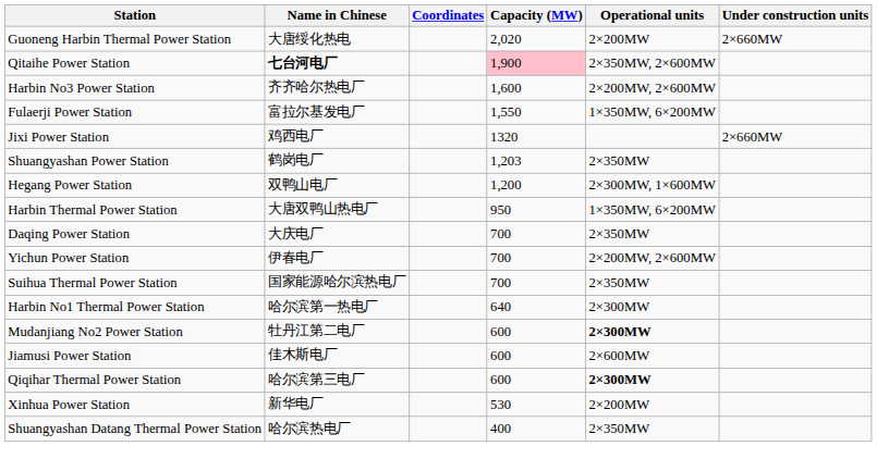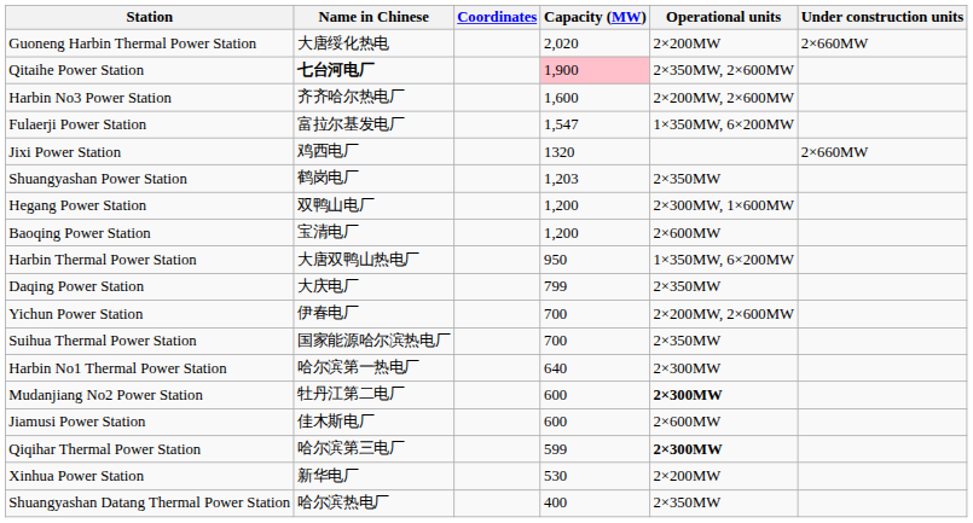Fulaerji Power Station | Capacity (MW): 1,550 -> 1,547
+ row: Baoqing Power Station | 宝清电厂 | 1,200 | 2×600MW
Daqing Power Station | Capacity (MW): 700 -> 799
Qiqihar Thermal Power Station | Capacity (MW): 600 -> 599
